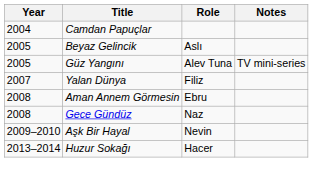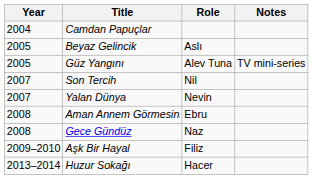+ row: 2007 | Son Tercih | Nil
Yalan Dünya | Role: Filiz -> Nevin
Aşk Bir Hayal | Role: Nevin -> Filiz
